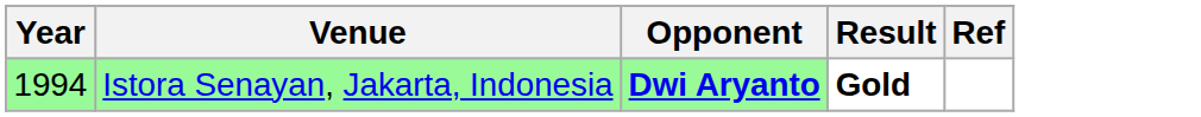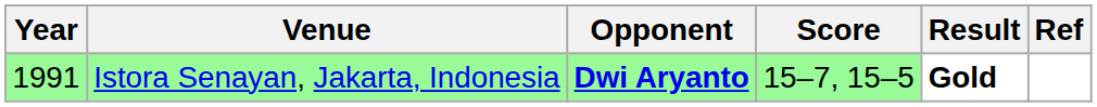+ column: Score | 15–7, 15–5
Istora Senayan, Jakarta, Indonesia | Year: 1994 -> 1991
